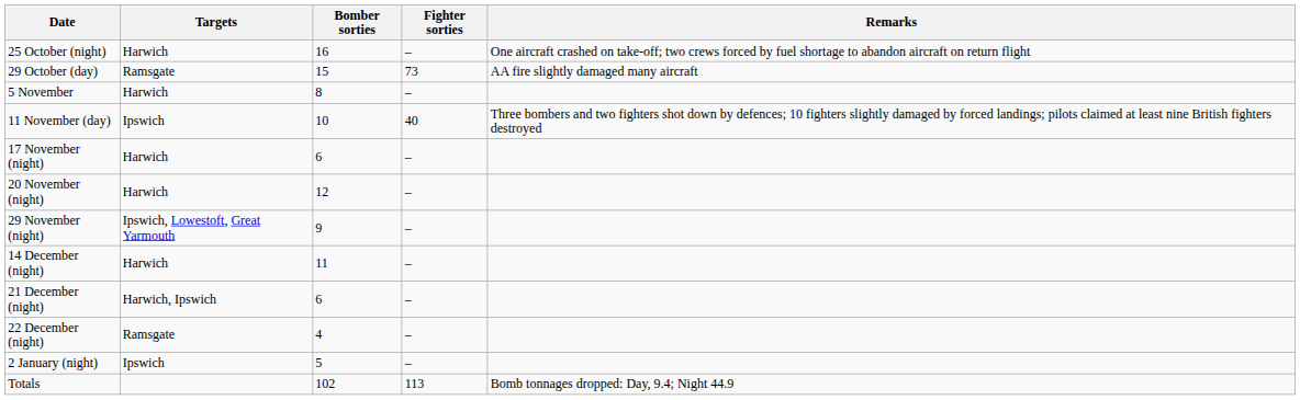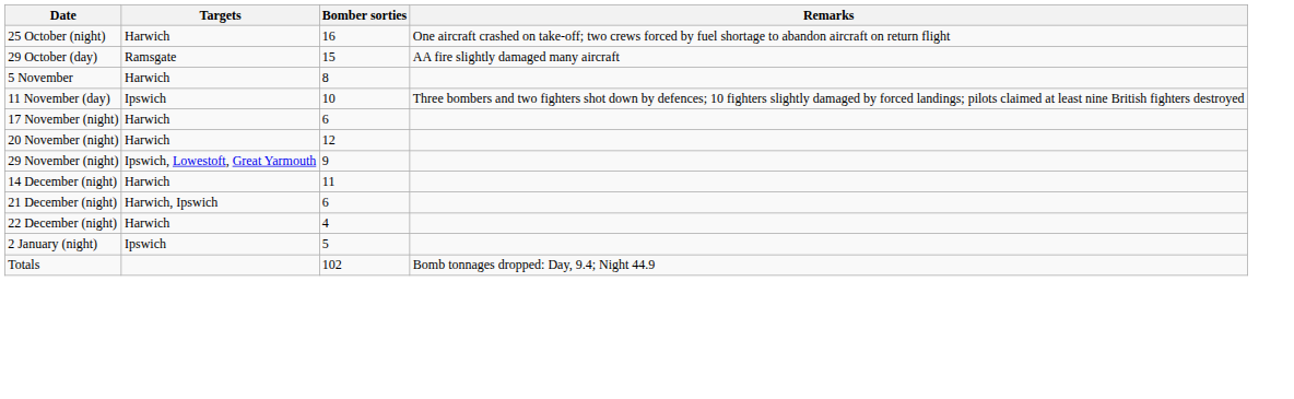- column: Fighter sorties | – | 73 | – | 40 | – | – | – | – | – | – | – | 113
22 December (night) | Targets: Ramsgate -> Harwich
